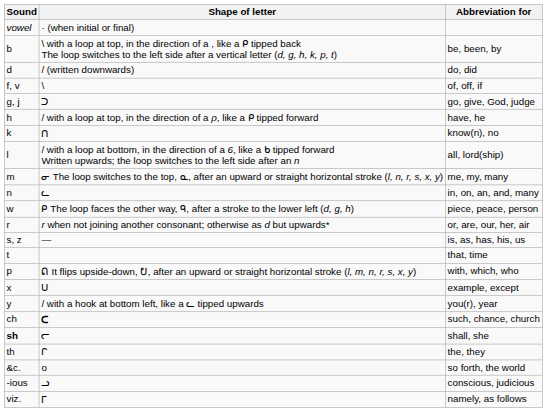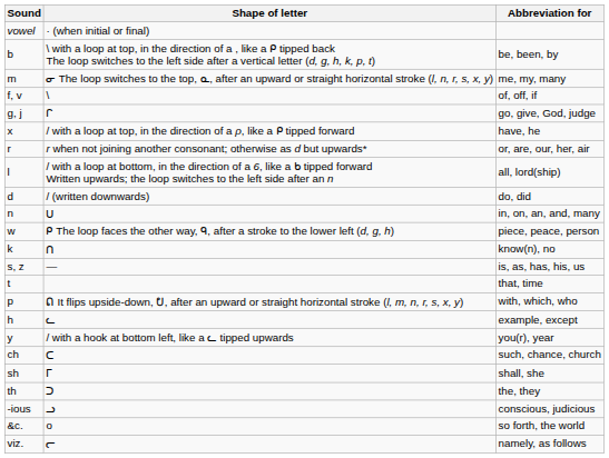rows swapped: do, did <-> me, my, many
go, give, God, judge | Shape of letter: ᑐ -> ᒋ
have, he | Sound: h -> x
rows swapped: know(n), no <-> or, are, our, her, air
in, on, an, and, many | Shape of letter: ᓚ -> ᑌ
example, except | Sound: x -> h
example, except | Shape of letter: ᑌ -> ᓚ
such, chance, church | Shape of letter: bold -> normal
shall, she | Sound: bold -> normal
shall, she | Shape of letter: ᓕ -> ᒥ
the, they | Shape of letter: ᒋ -> ᑐ
rows swapped: conscious, judicious <-> so forth, the world
namely, as follows | Shape of letter: ᒥ -> ᓕ
